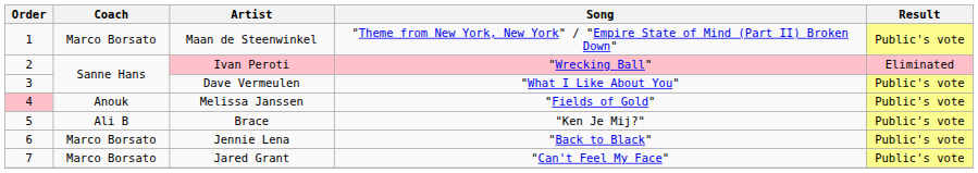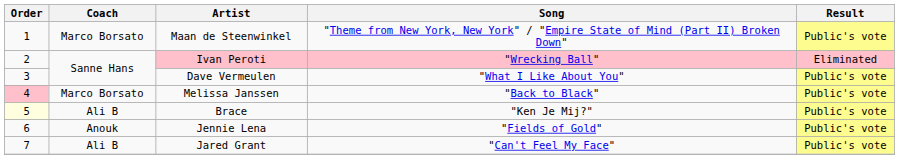Melissa Janssen | Coach: Anouk -> Marco Borsato
Melissa Janssen | Song: "Fields of Gold" -> "Back to Black"
Brace | Order: no background -> lightyellow background
Jennie Lena | Coach: Marco Borsato -> Anouk
Jennie Lena | Song: "Back to Black" -> "Fields of Gold"
Jared Grant | Coach: Marco Borsato -> Ali B
